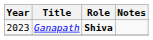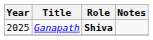Ganapath | Year: 2023 -> 2025
